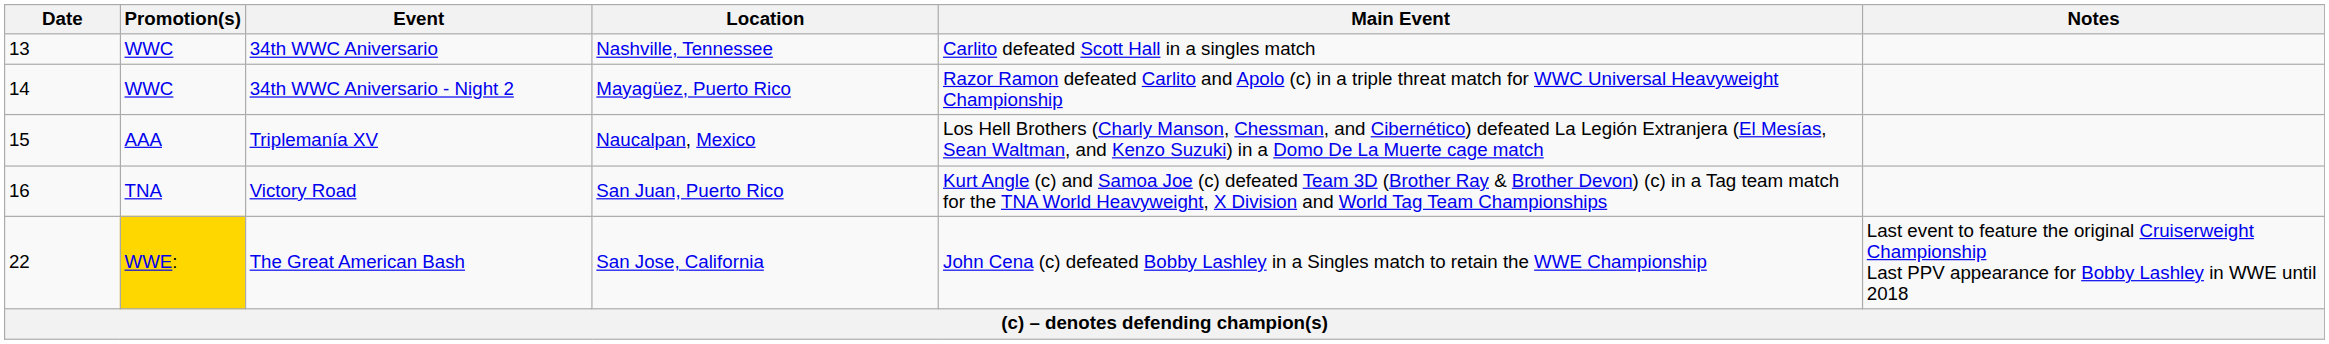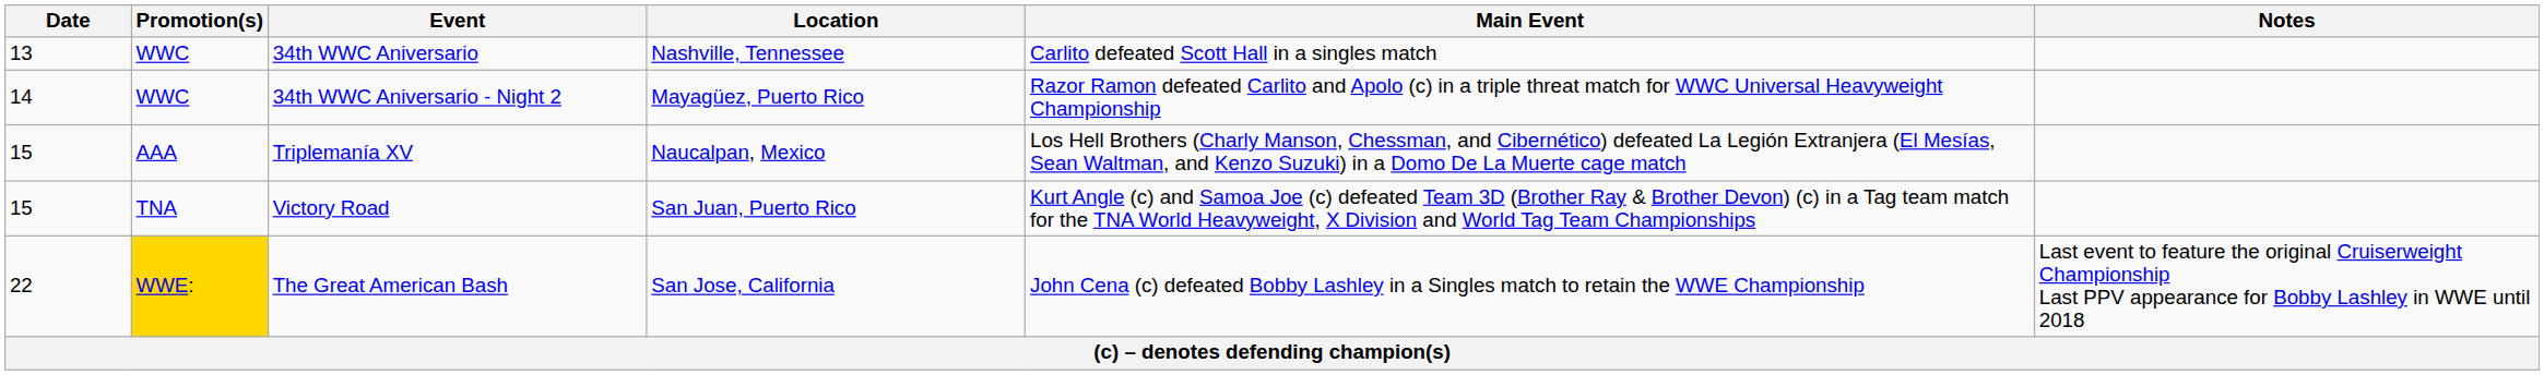Victory Road | Date: 16 -> 15
